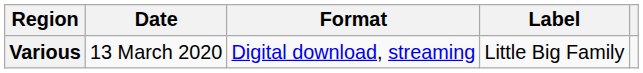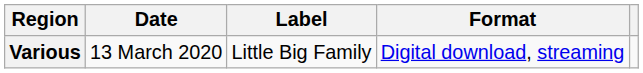columns swapped: Format <-> Label
